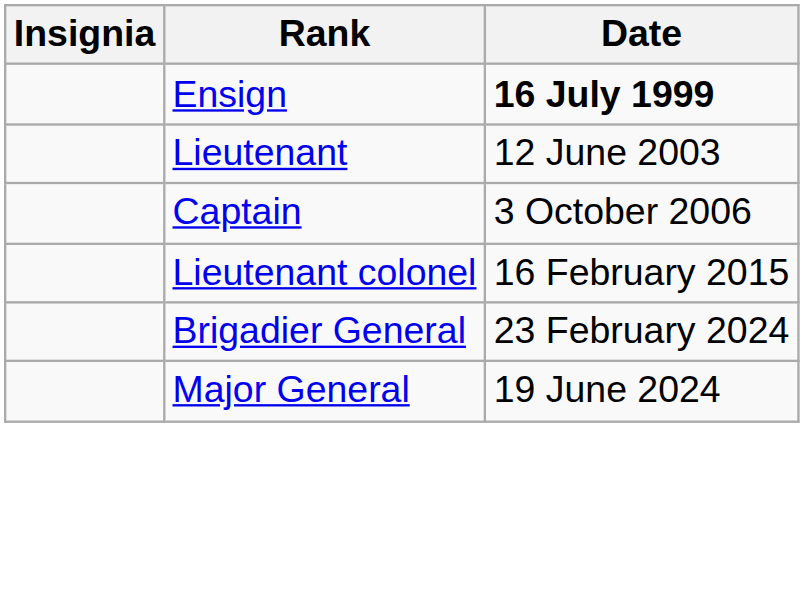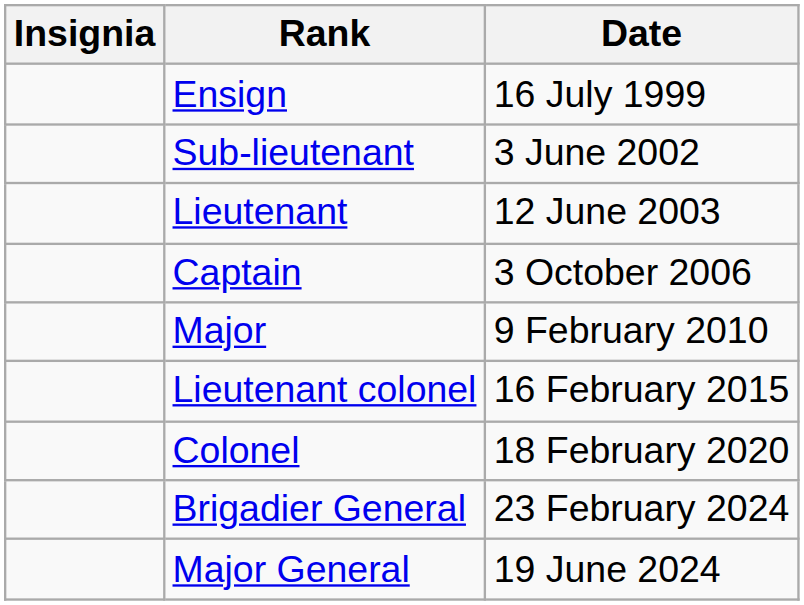Ensign | Date: bold -> normal
+ row: Sub-lieutenant | 3 June 2002
+ row: Major | 9 February 2010
+ row: Colonel | 18 February 2020
